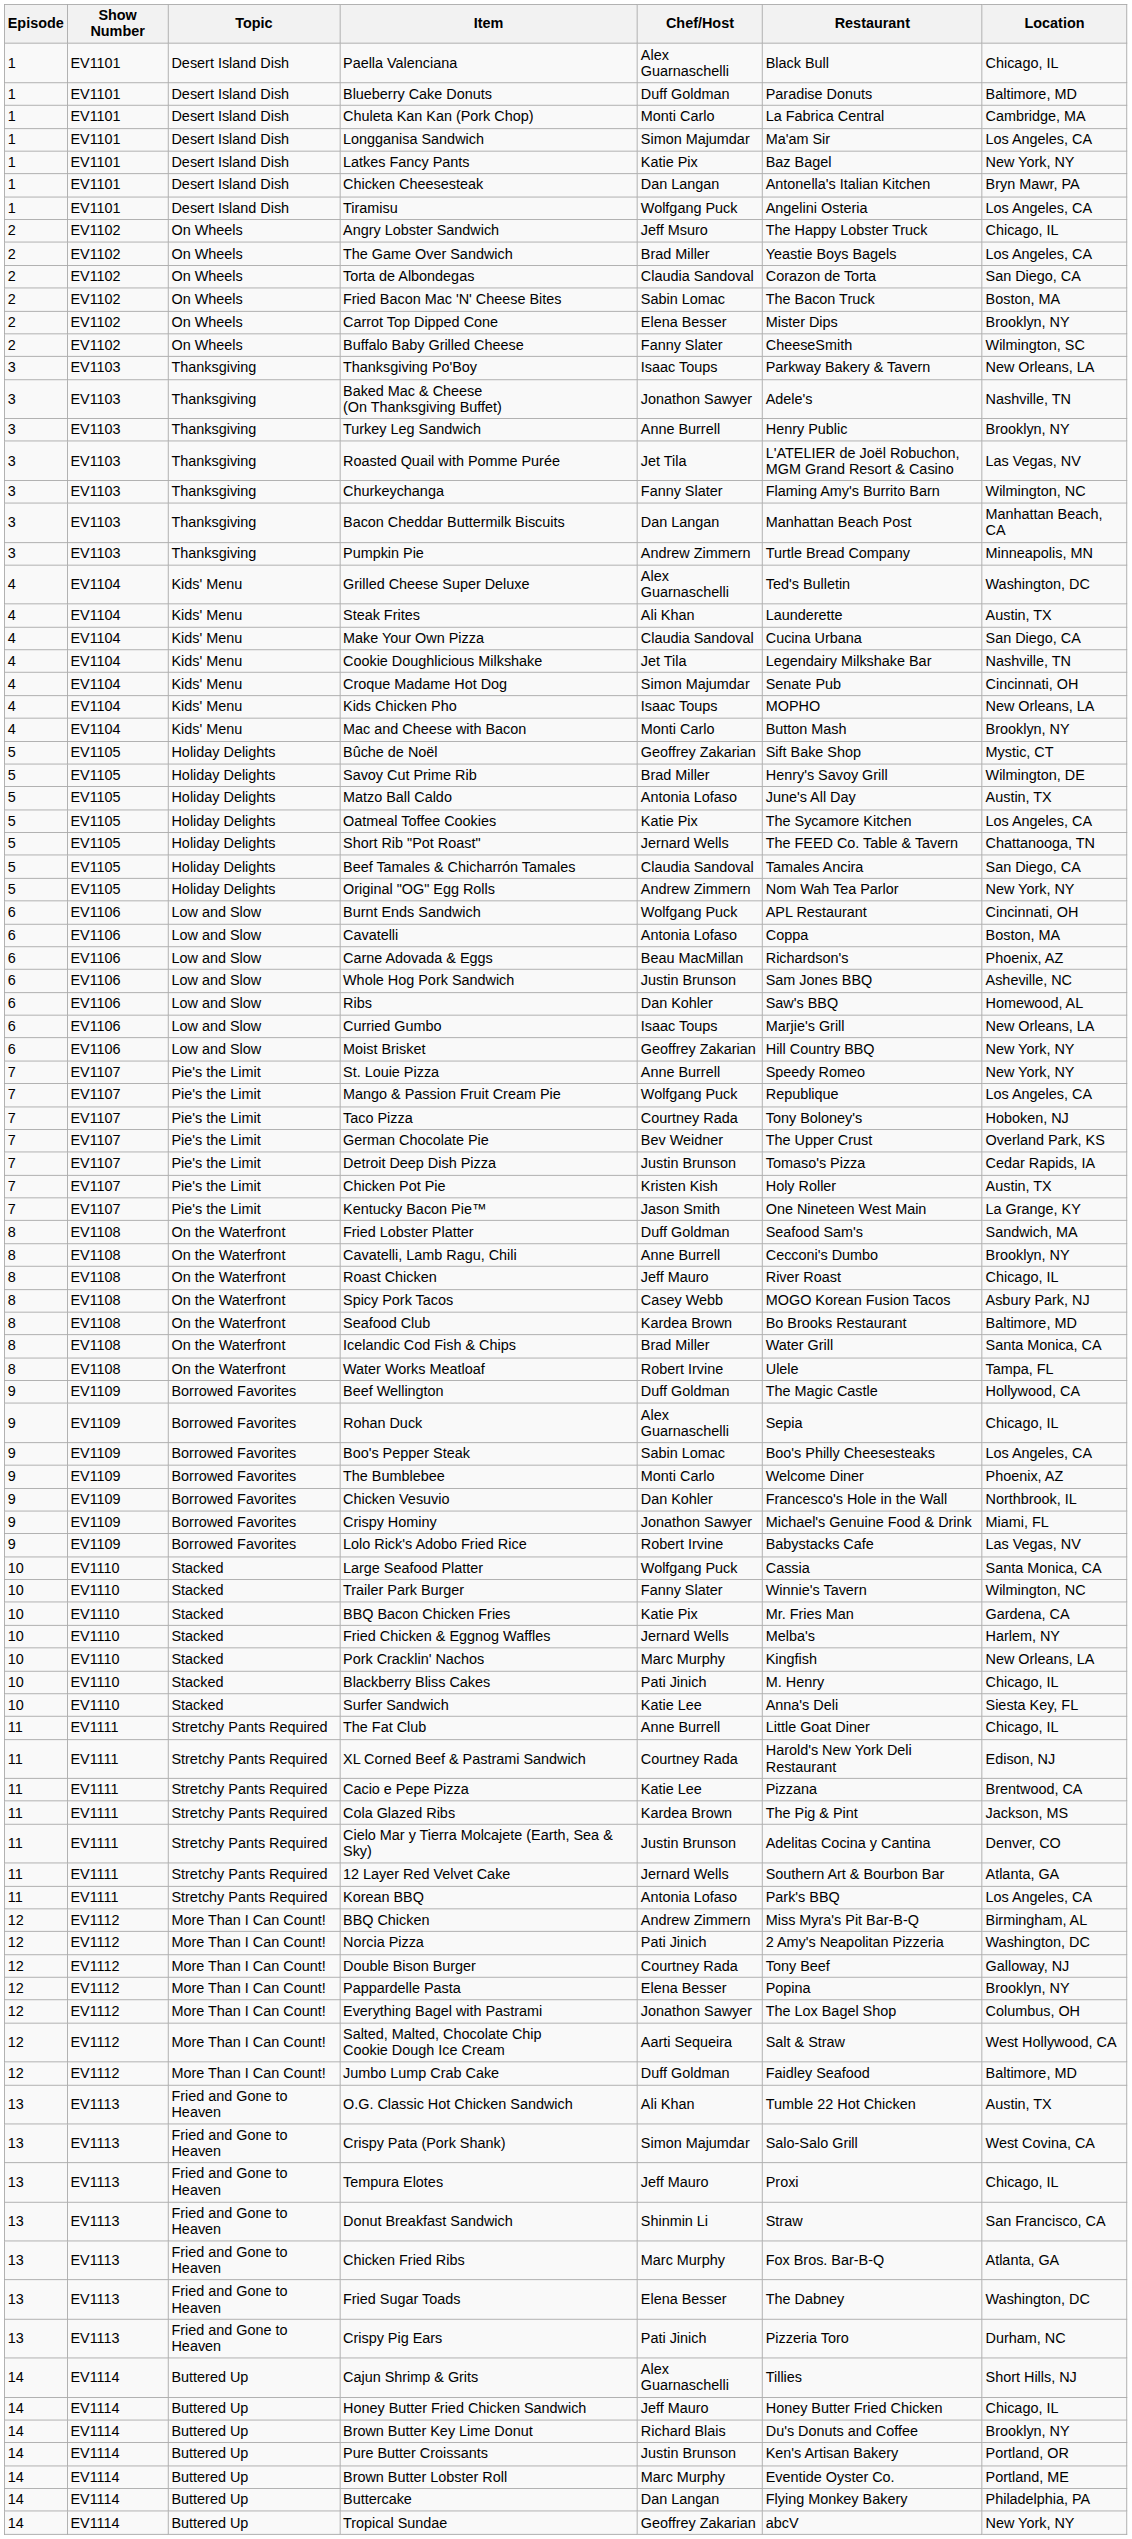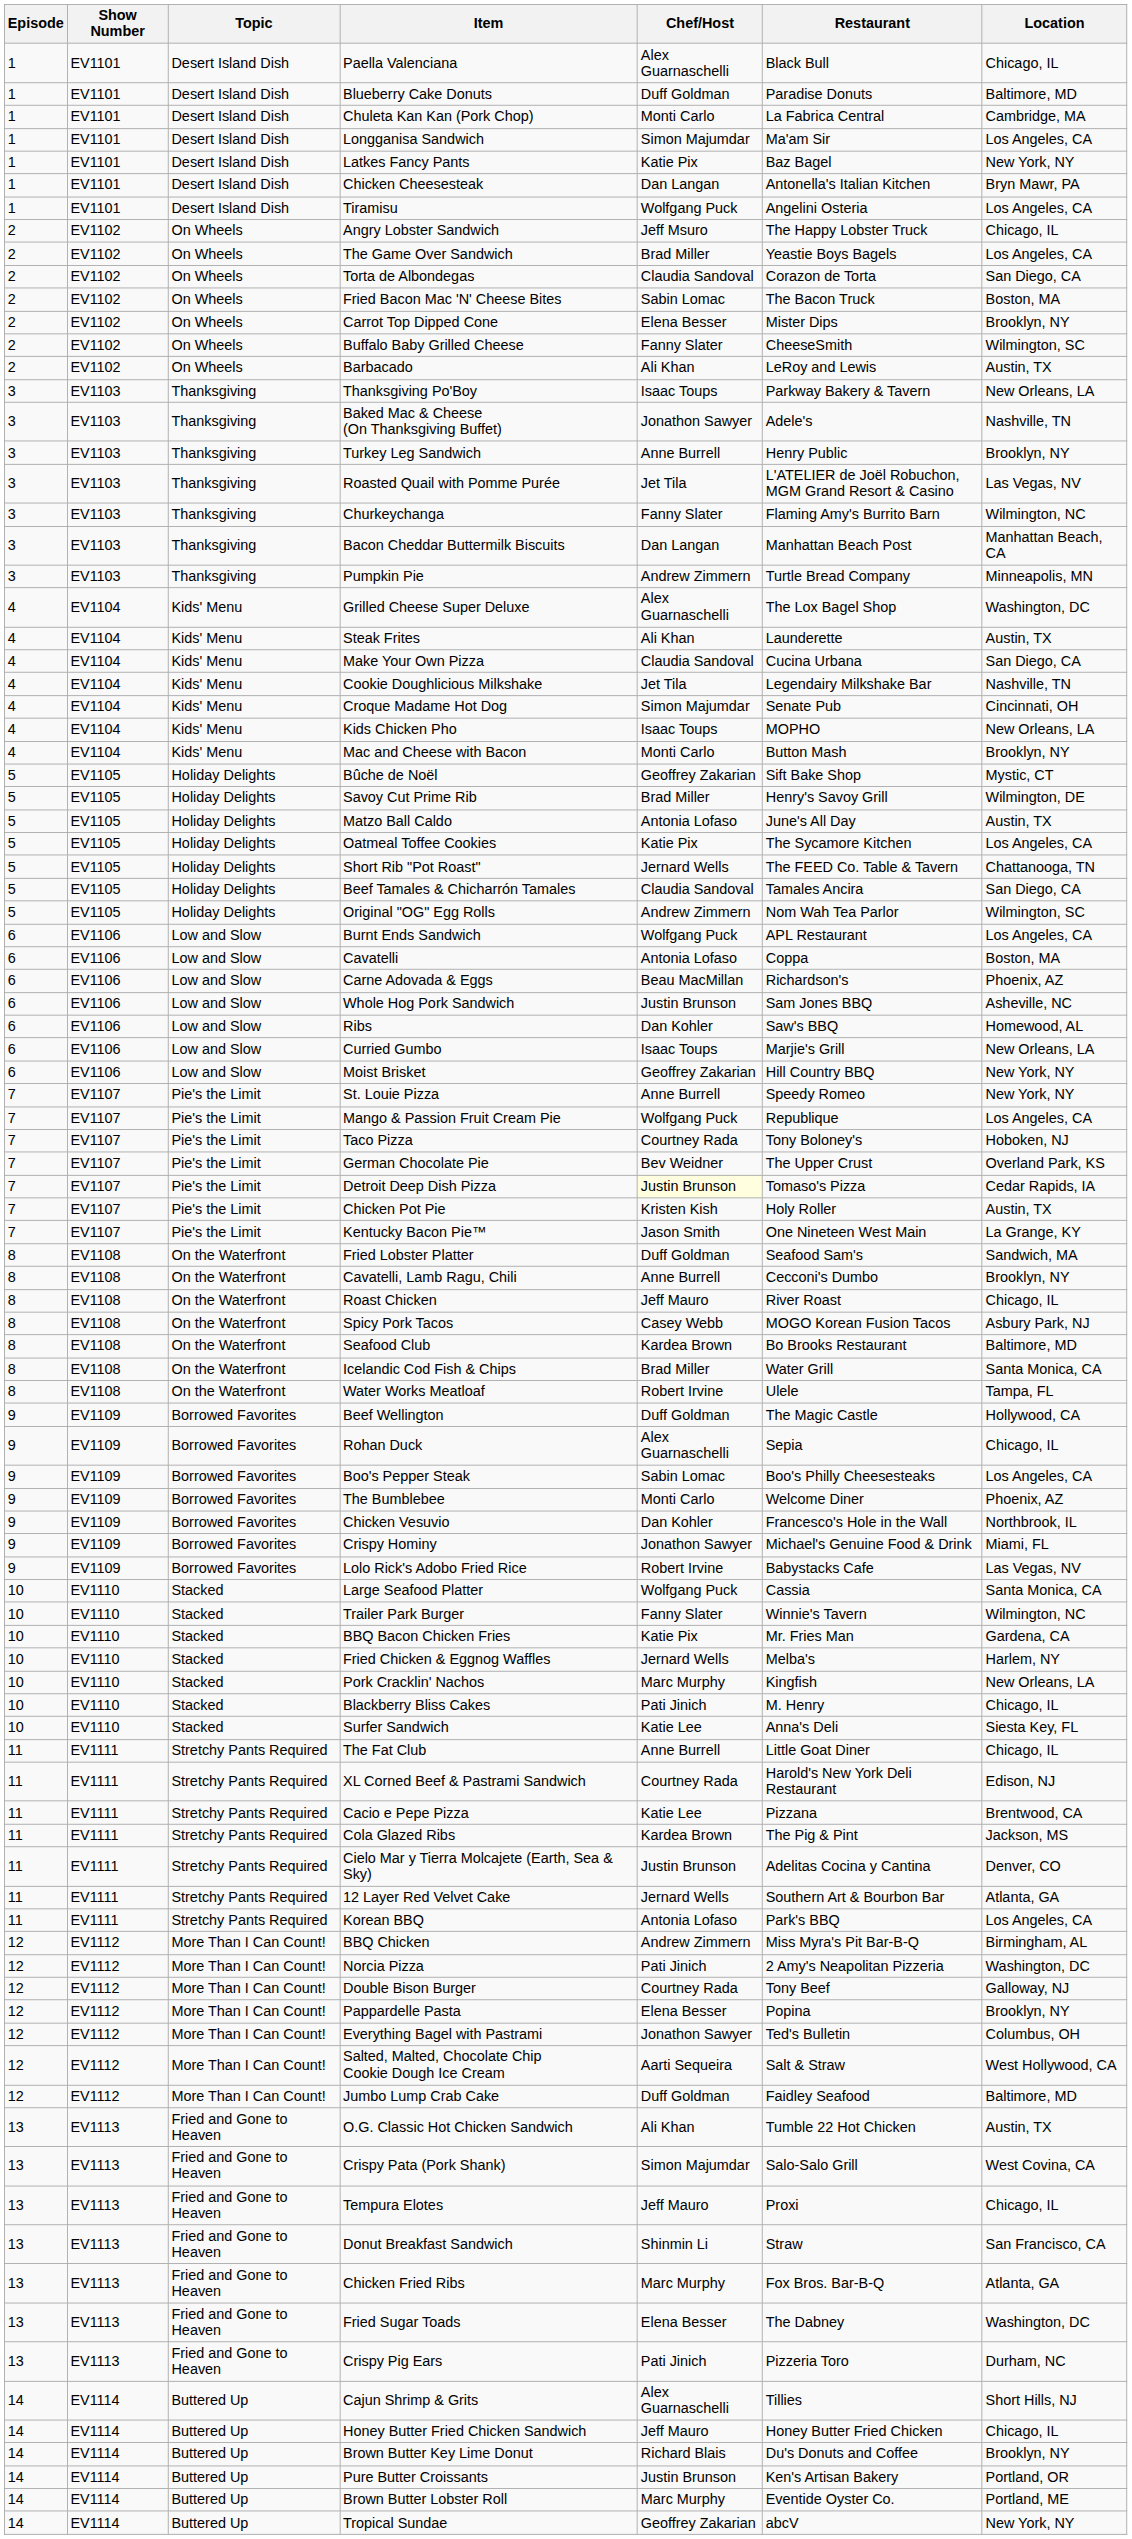+ row: 2 | EV1102 | On Wheels | Barbacado | Ali Khan | LeRoy and Lewis | Austin, TX
Grilled Cheese Super Deluxe | Restaurant: Ted's Bulletin -> The Lox Bagel Shop
Original "OG" Egg Rolls | Location: New York, NY -> Wilmington, SC
Burnt Ends Sandwich | Location: Cincinnati, OH -> Los Angeles, CA
Detroit Deep Dish Pizza | Chef/Host: no background -> lightyellow background
Everything Bagel with Pastrami | Restaurant: The Lox Bagel Shop -> Ted's Bulletin
- row: 14 | EV1114 | Buttered Up | Buttercake | Dan Langan | Flying Monkey Bakery | Philadelphia, PA
